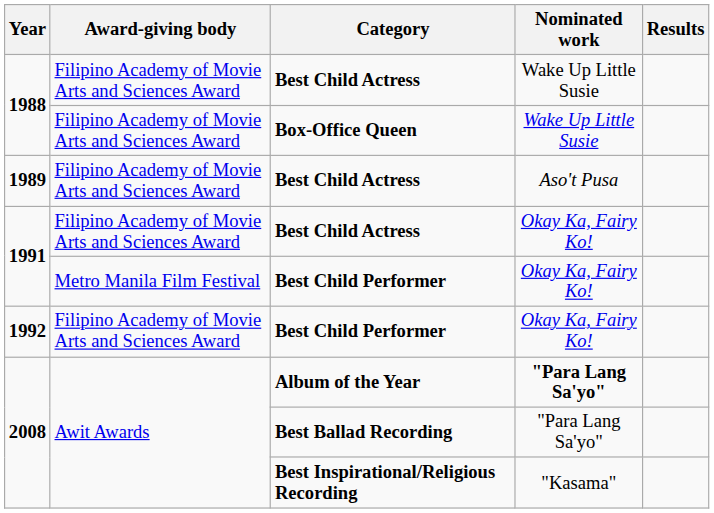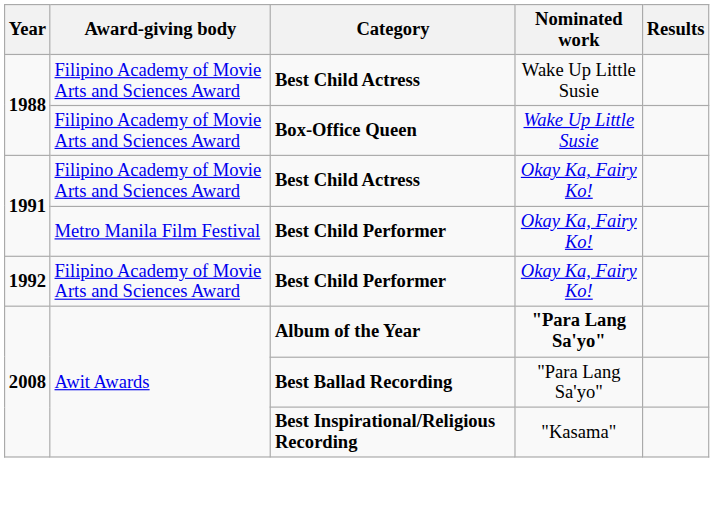- row: 1989 | Filipino Academy of Movie Arts and Sciences Award | Best Child Actress | Aso't Pusa
